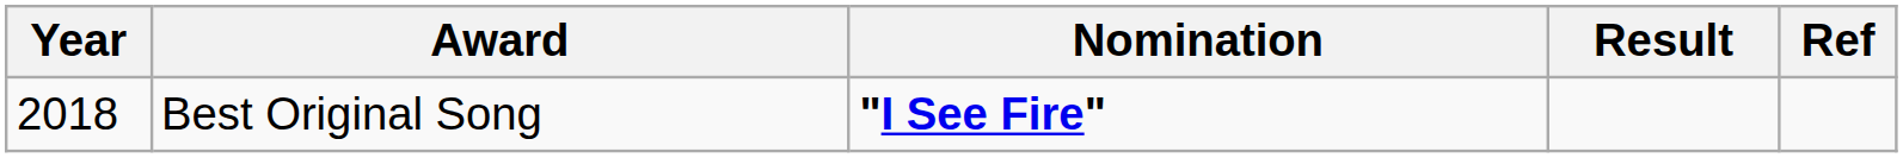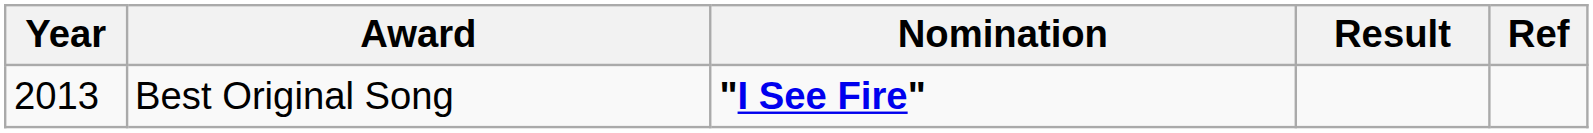Best Original Song | Year: 2018 -> 2013
